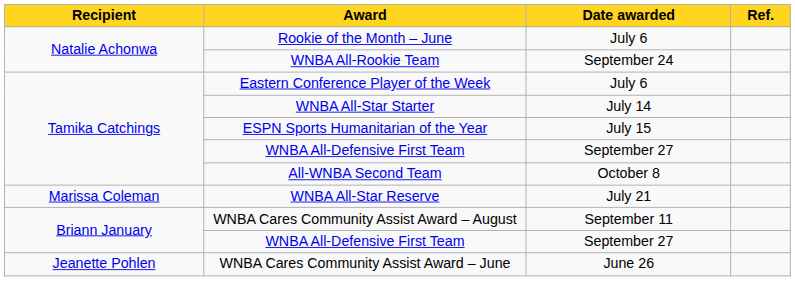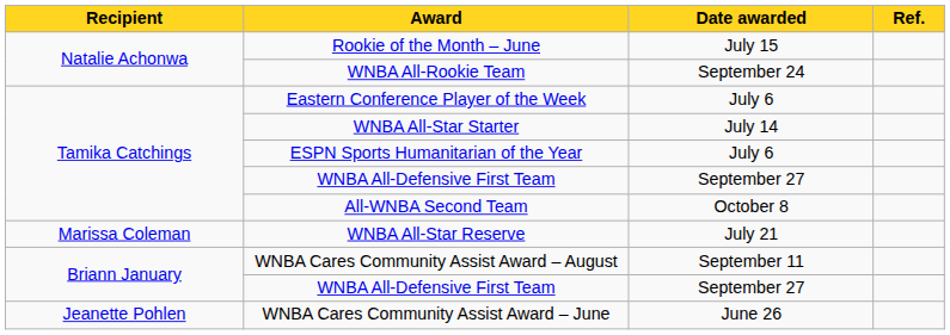Rookie of the Month – June | Date awarded: July 6 -> July 15
ESPN Sports Humanitarian of the Year | Date awarded: July 15 -> July 6
